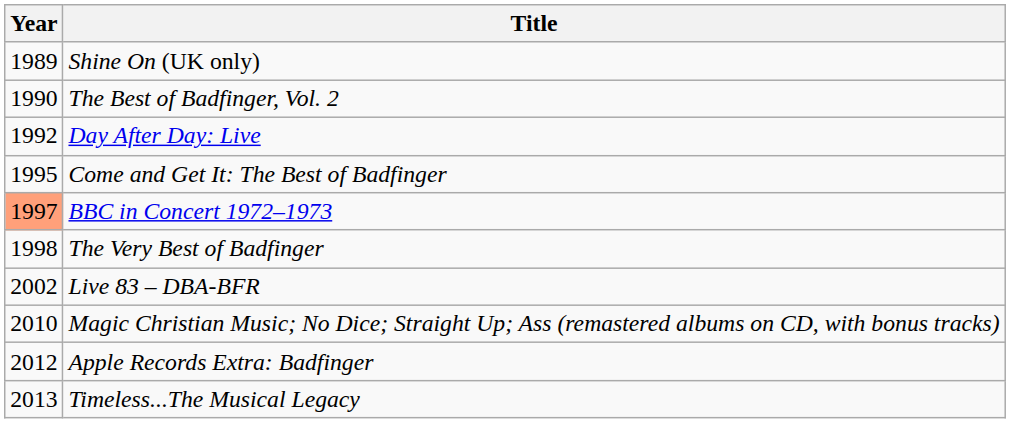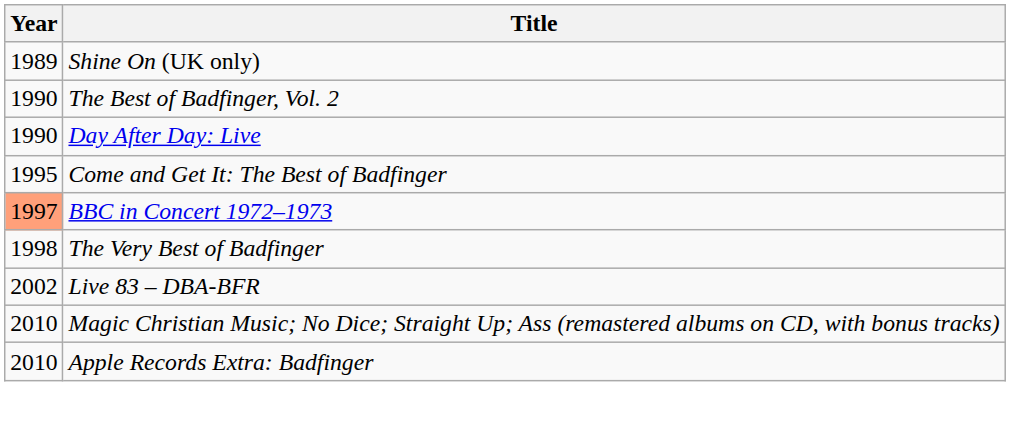Day After Day: Live | Year: 1992 -> 1990
Apple Records Extra: Badfinger | Year: 2012 -> 2010
- row: 2013 | Timeless...The Musical Legacy
